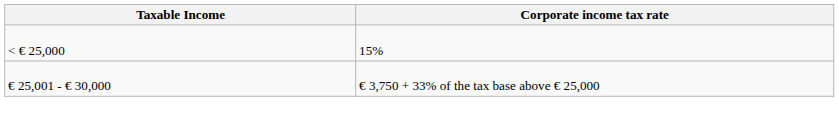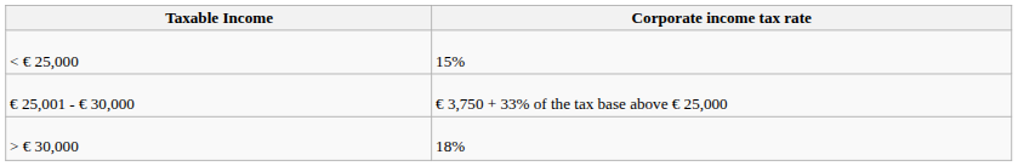+ row: > € 30,000 | 18%
